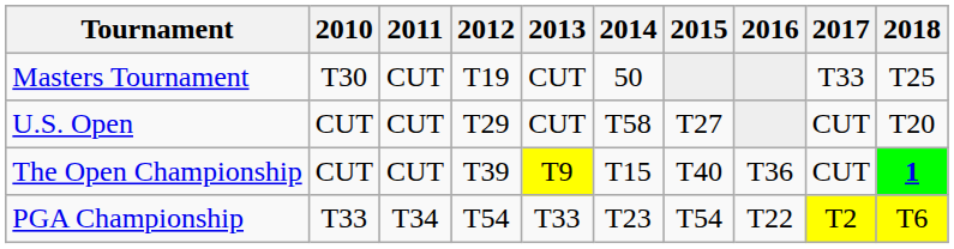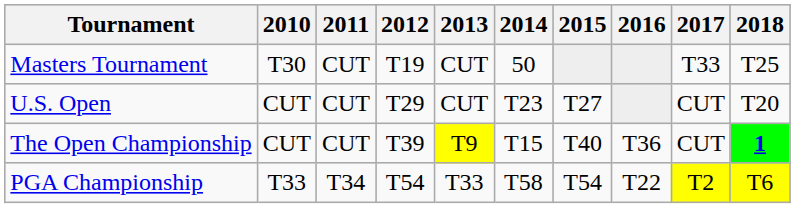U.S. Open | 2014: T58 -> T23
PGA Championship | 2014: T23 -> T58
